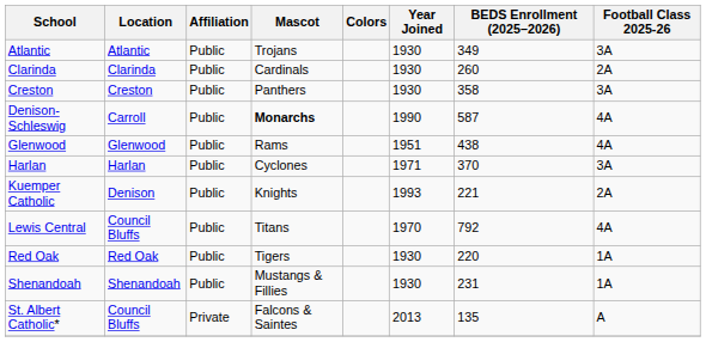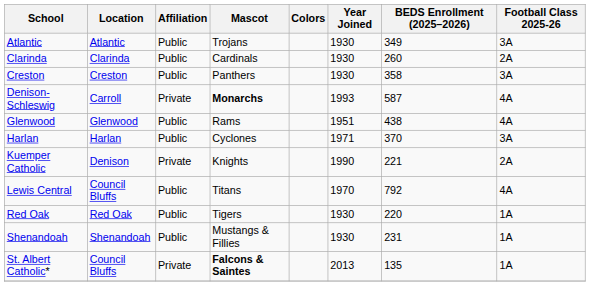Denison-Schleswig | Affiliation: Public -> Private
Denison-Schleswig | Year Joined: 1990 -> 1993
Kuemper Catholic | Affiliation: Public -> Private
Kuemper Catholic | Year Joined: 1993 -> 1990
St. Albert Catholic* | Mascot: normal -> bold
St. Albert Catholic* | Football Class 2025-26: A -> 1A
